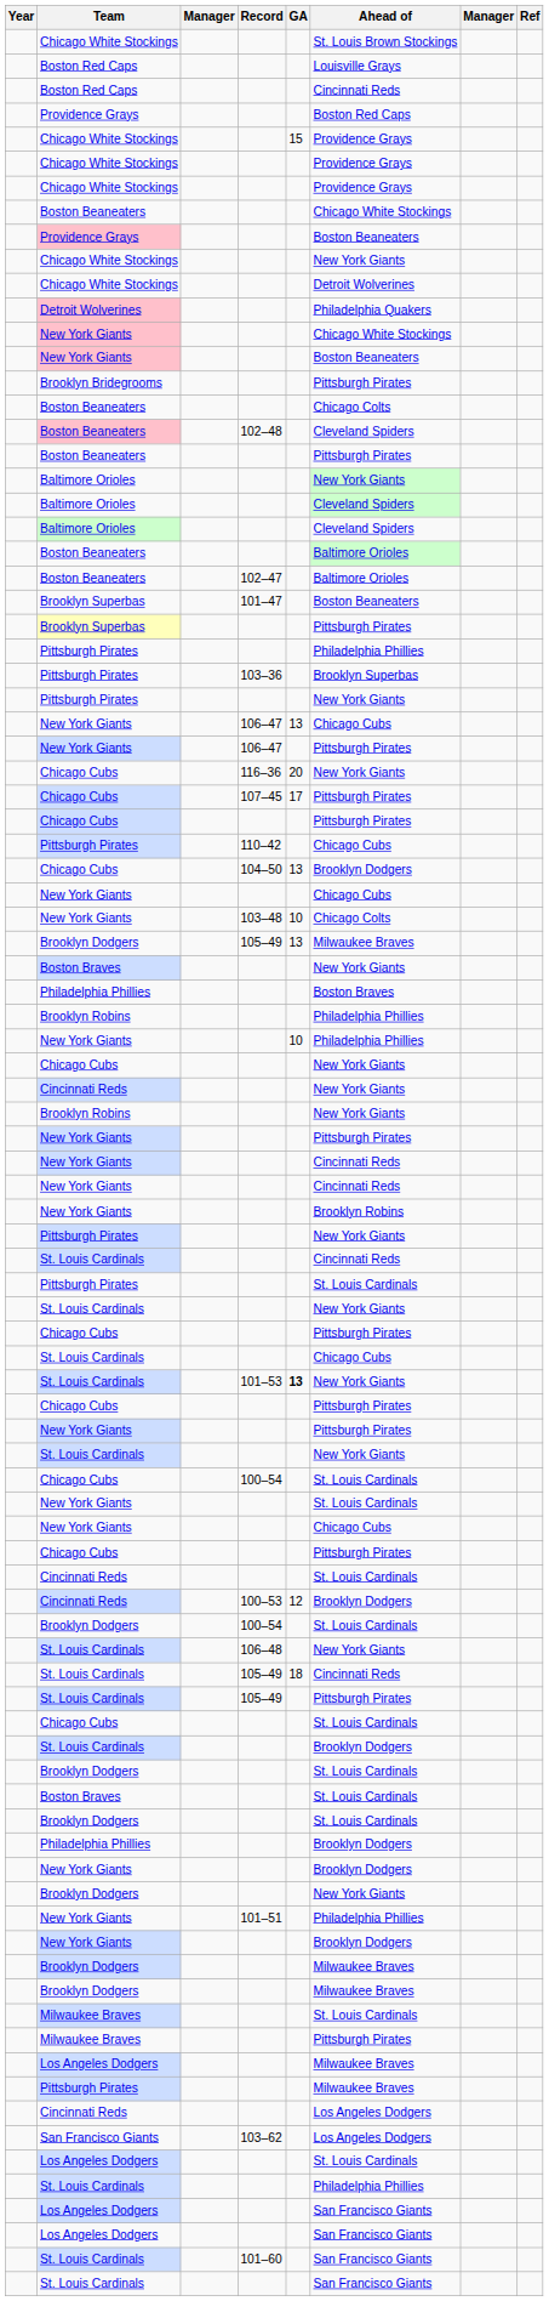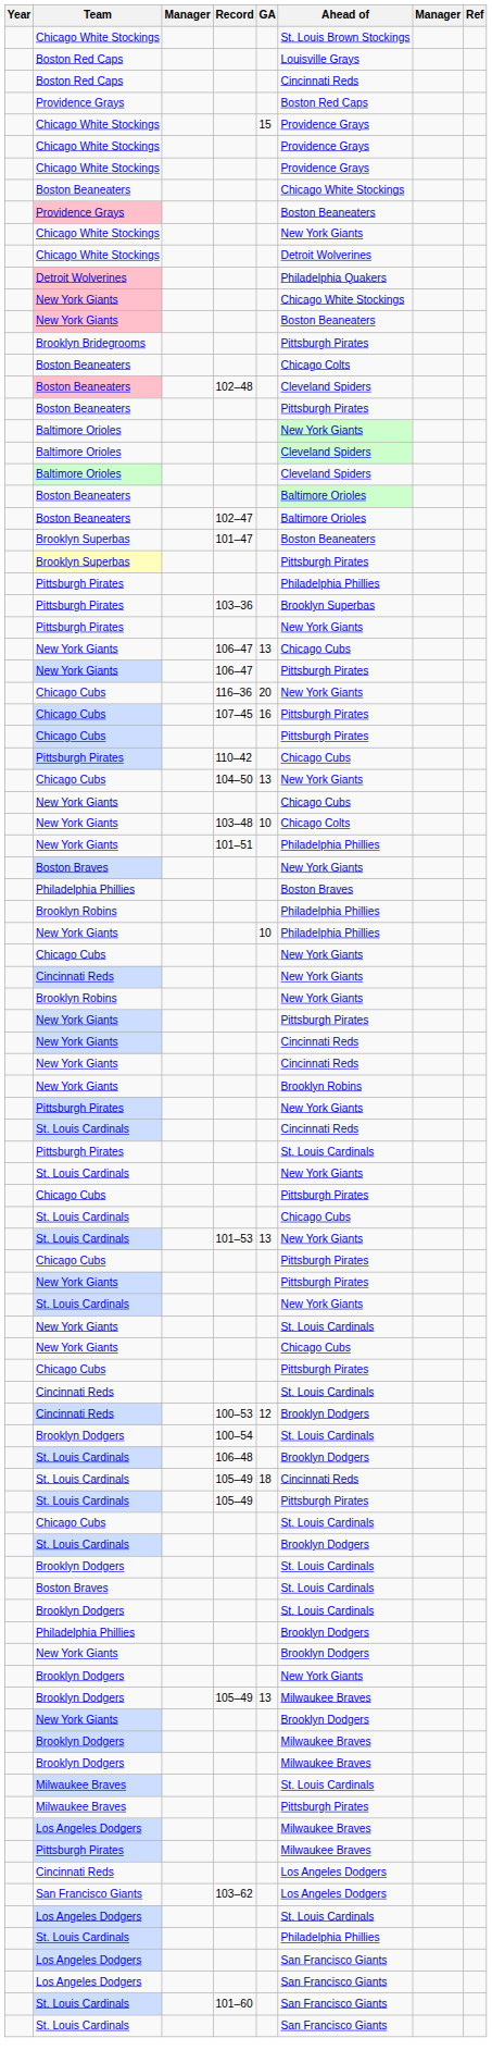Chicago Cubs / 107–45 | GA: 17 -> 16
Chicago Cubs / 104–50 | Ahead of: Brooklyn Dodgers -> New York Giants
rows swapped: New York Giants / 101–51 <-> Brooklyn Dodgers / 105–49
St. Louis Cardinals / 101–53 | GA: bold -> normal
- row: Chicago Cubs | 100–54 | St. Louis Cardinals
St. Louis Cardinals / 106–48 | Ahead of: New York Giants -> Brooklyn Dodgers
